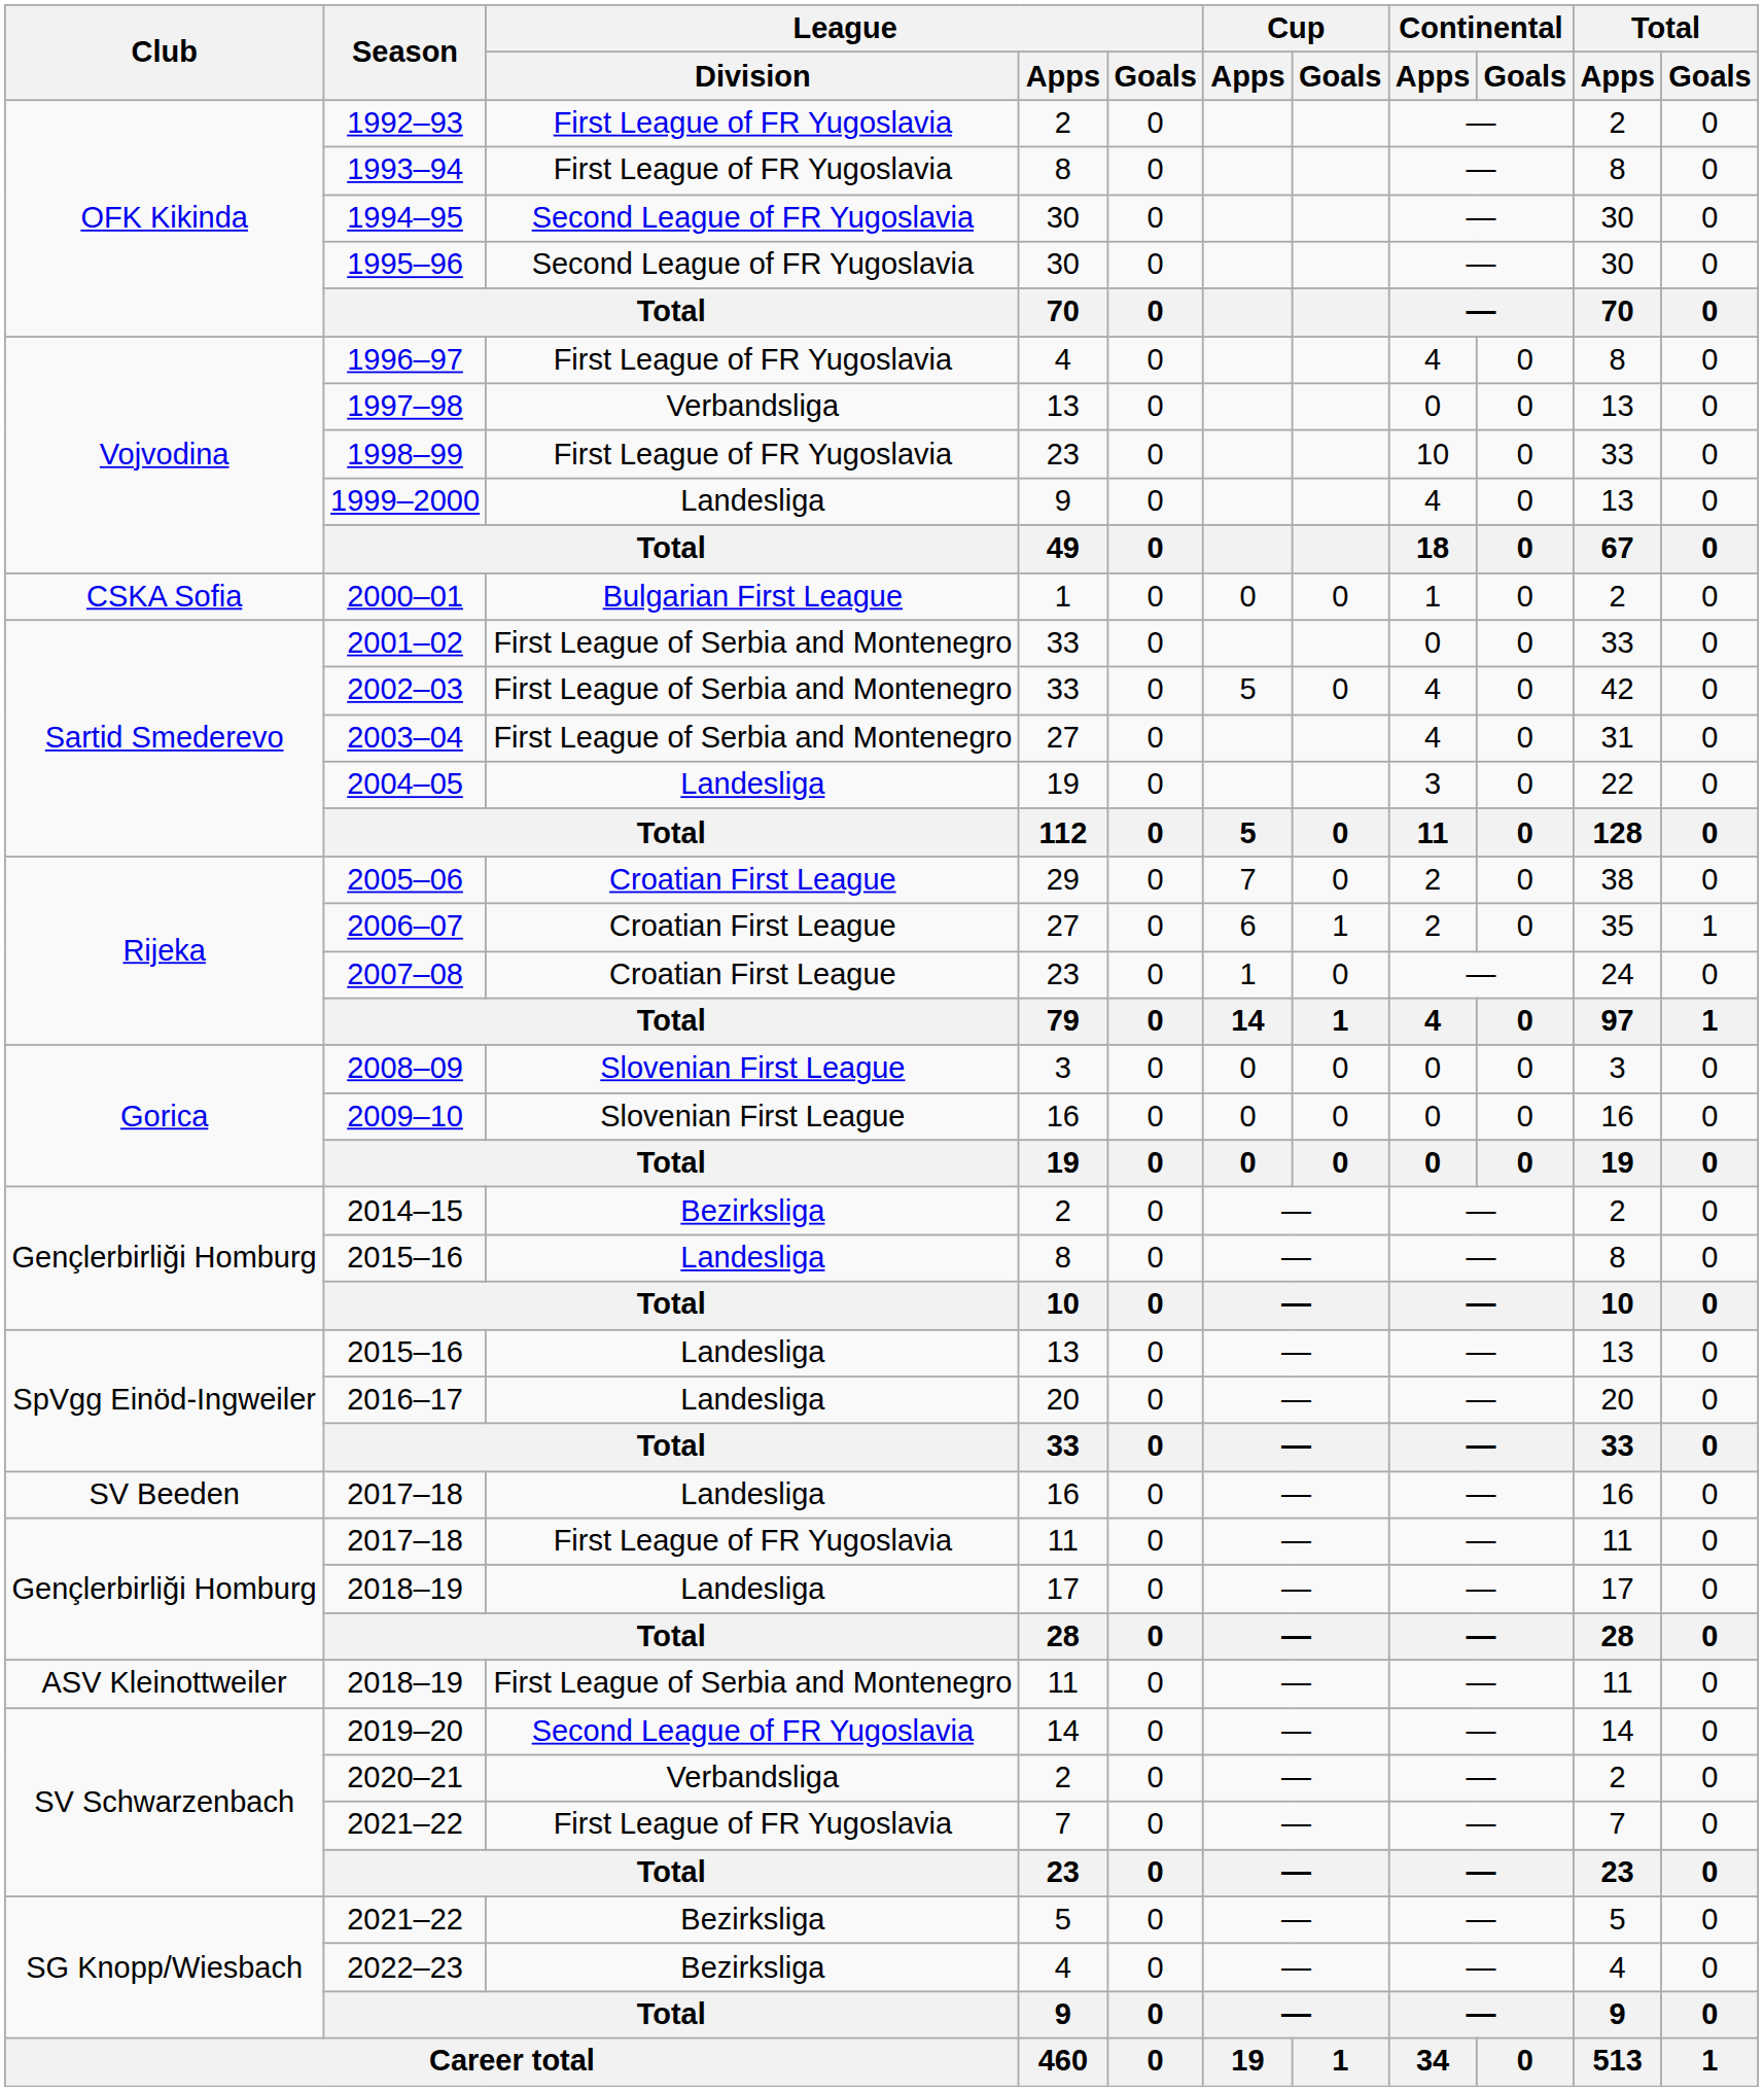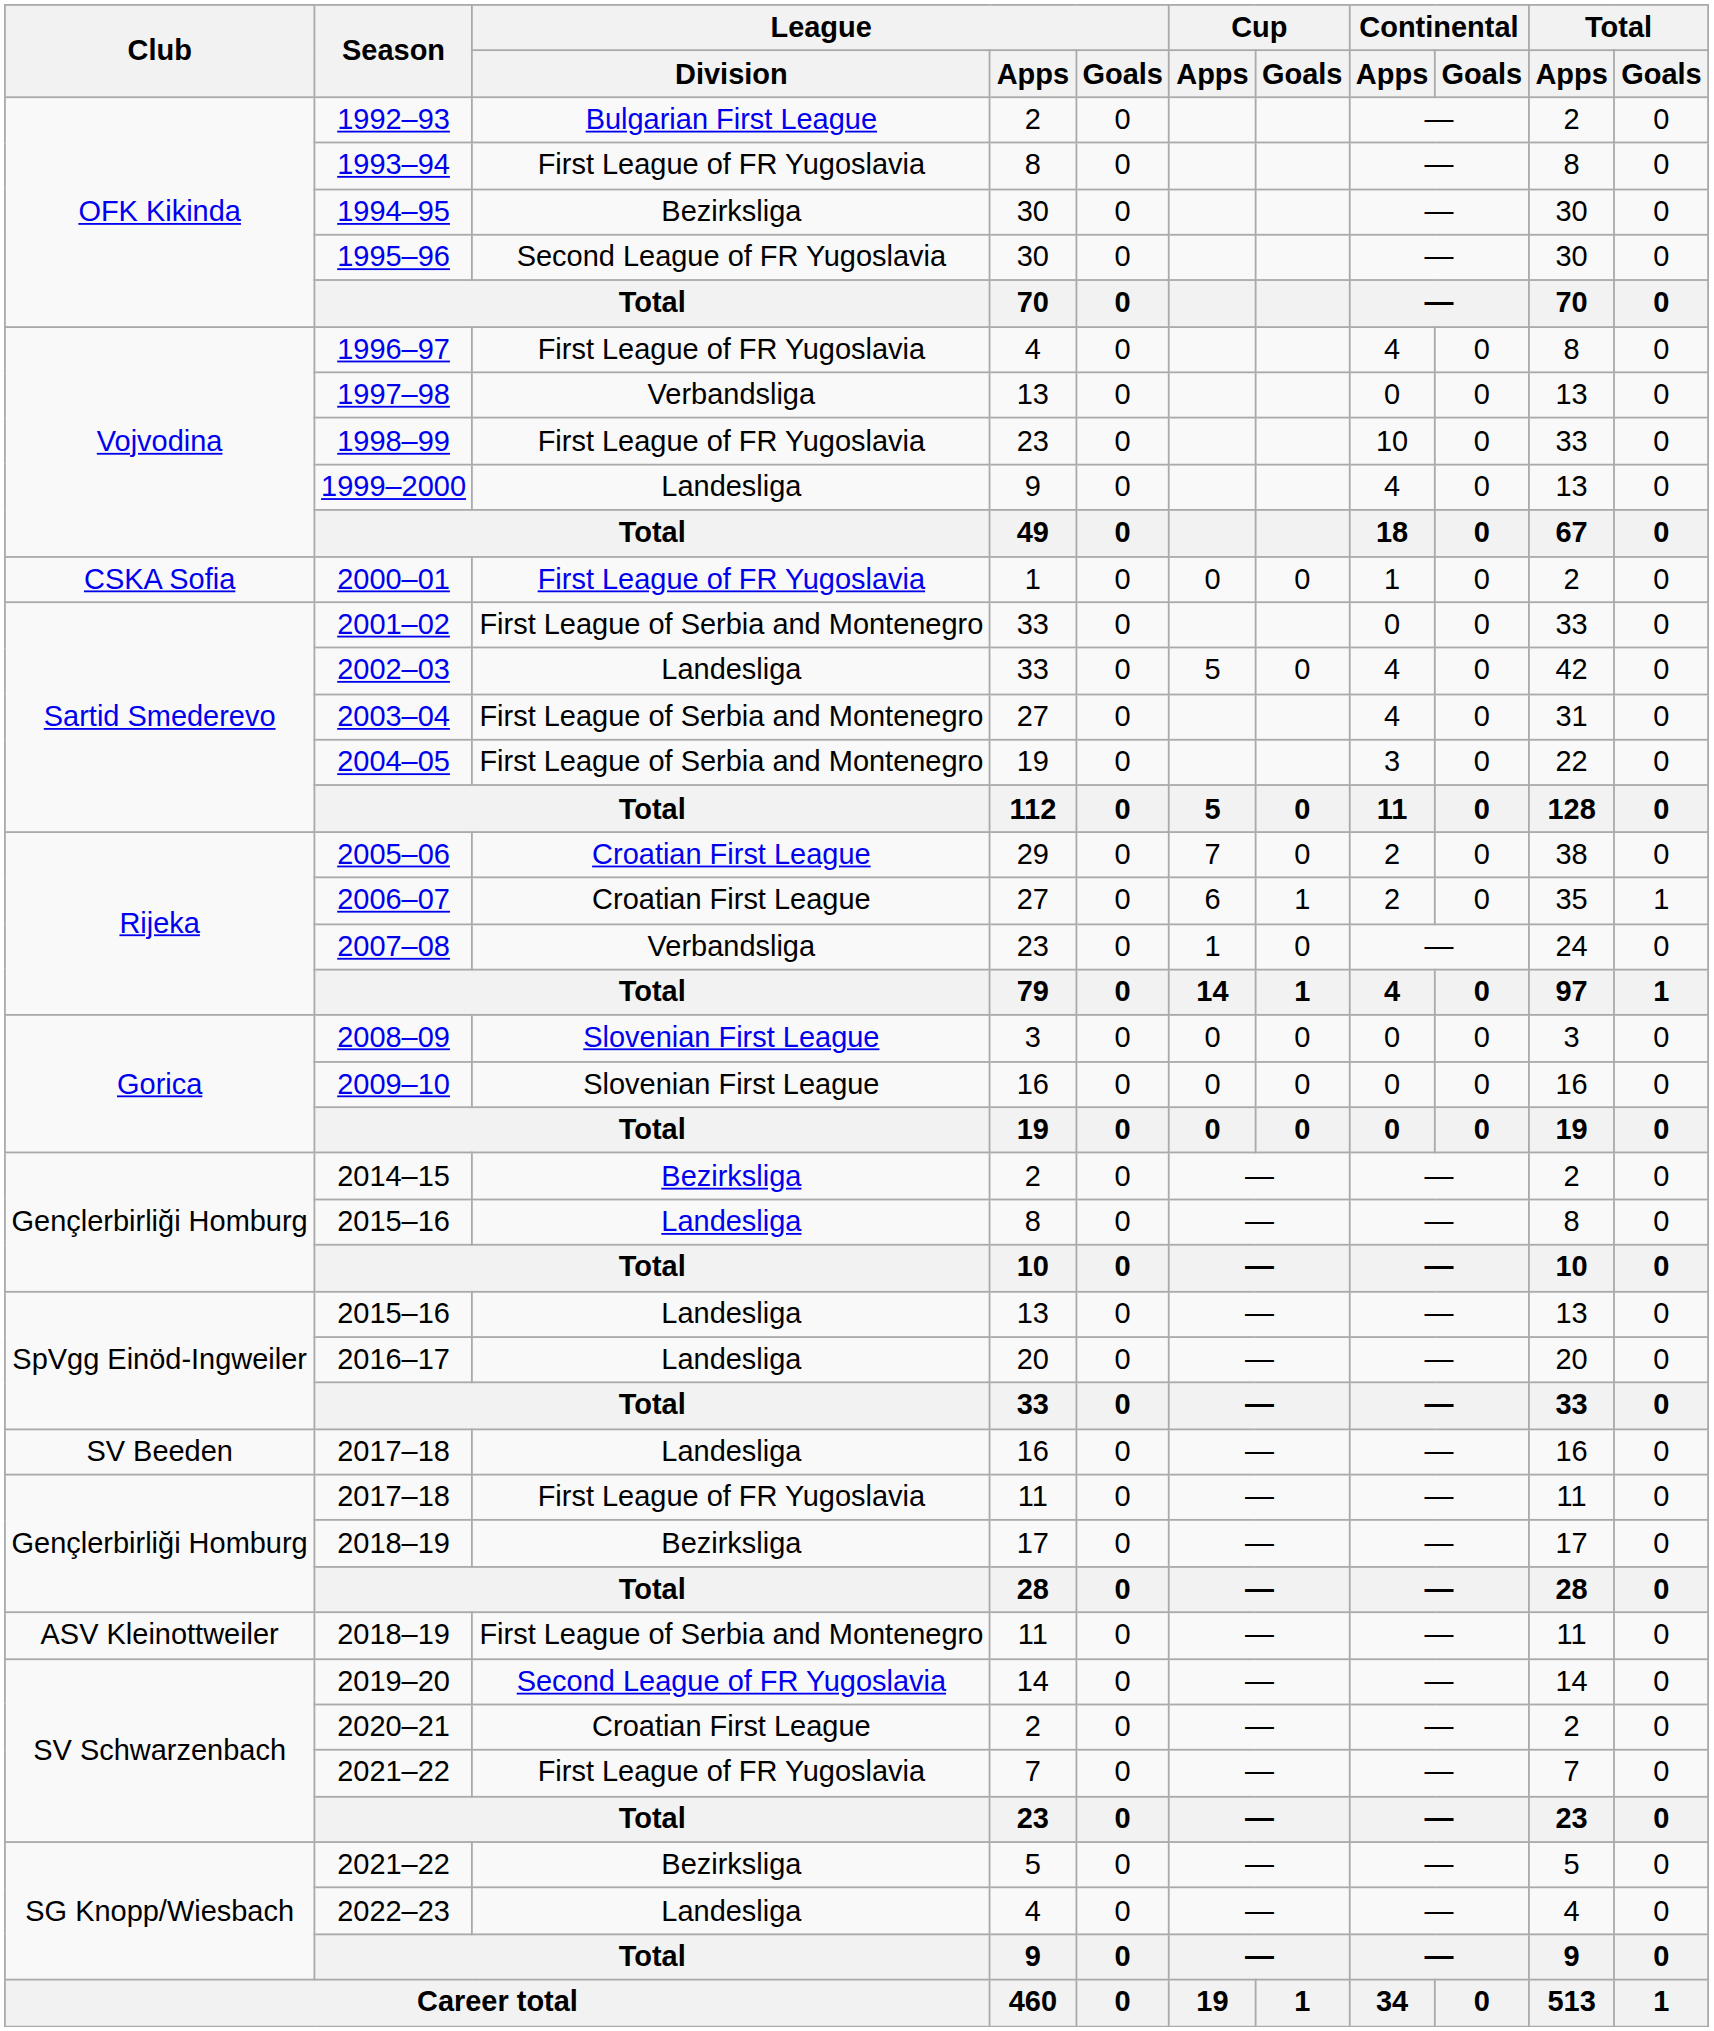1992–93 | League / Division: First League of FR Yugoslavia -> Bulgarian First League
1994–95 | League / Division: Second League of FR Yugoslavia -> Bezirksliga
2000–01 | League / Division: Bulgarian First League -> First League of FR Yugoslavia
2002–03 | League / Division: First League of Serbia and Montenegro -> Landesliga
2004–05 | League / Division: Landesliga -> First League of Serbia and Montenegro
2007–08 | League / Division: Croatian First League -> Verbandsliga
2018–19 / 17 | League / Division: Landesliga -> Bezirksliga
2020–21 | League / Division: Verbandsliga -> Croatian First League
2022–23 | League / Division: Bezirksliga -> Landesliga
